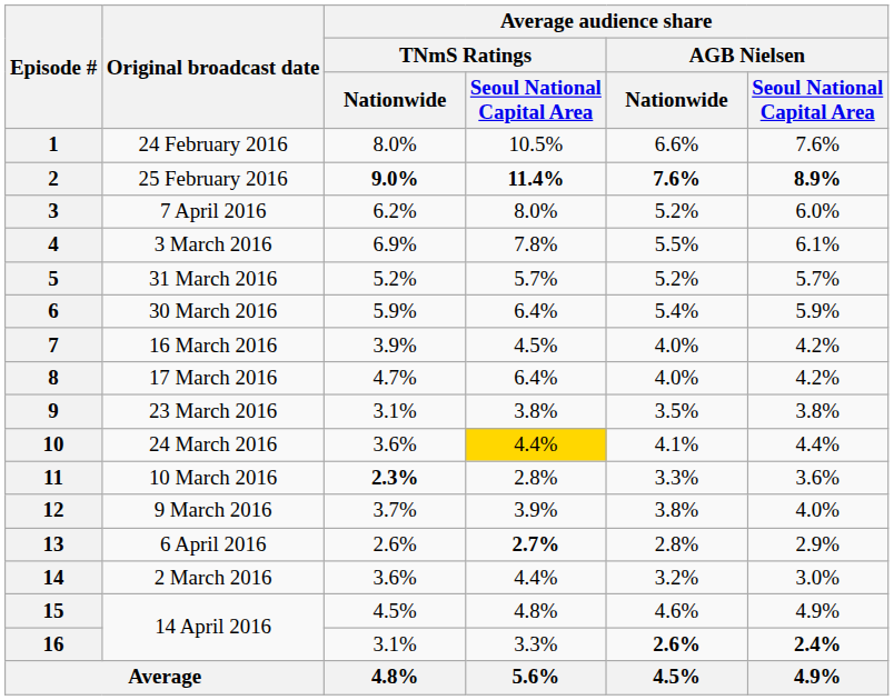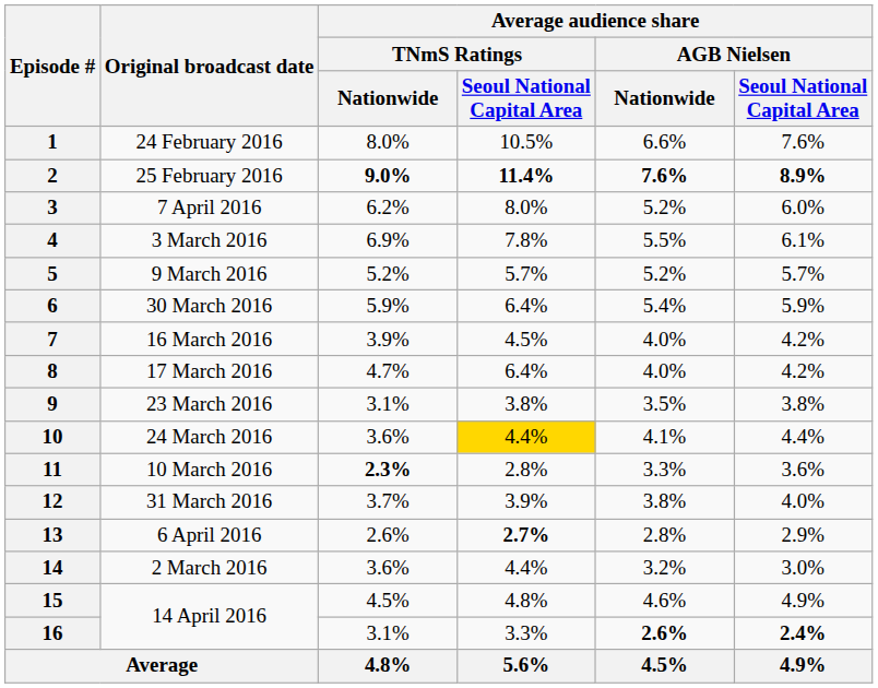5 | Original broadcast date: 31 March 2016 -> 9 March 2016
12 | Original broadcast date: 9 March 2016 -> 31 March 2016
